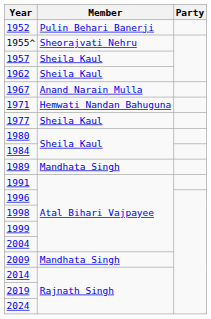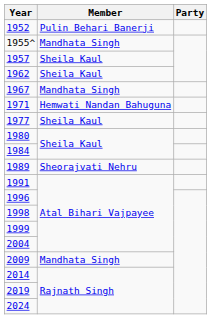1955^ | Member: Sheorajvati Nehru -> Mandhata Singh
1967 | Member: Anand Narain Mulla -> Mandhata Singh
1989 | Member: Mandhata Singh -> Sheorajvati Nehru
